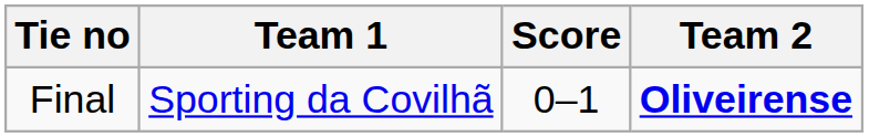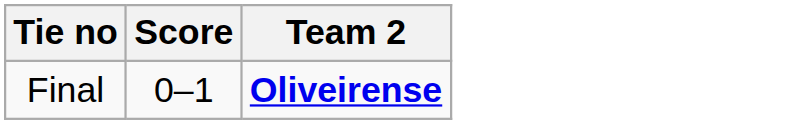- column: Team 1 | Sporting da Covilhã
